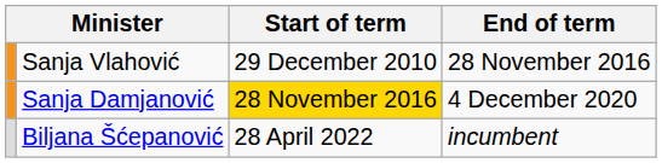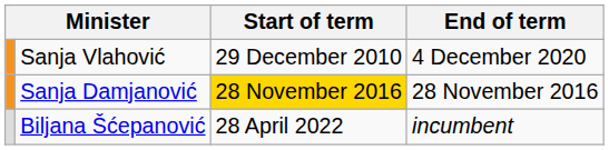Sanja Vlahović | End of term: 28 November 2016 -> 4 December 2020
Sanja Damjanović | End of term: 4 December 2020 -> 28 November 2016
